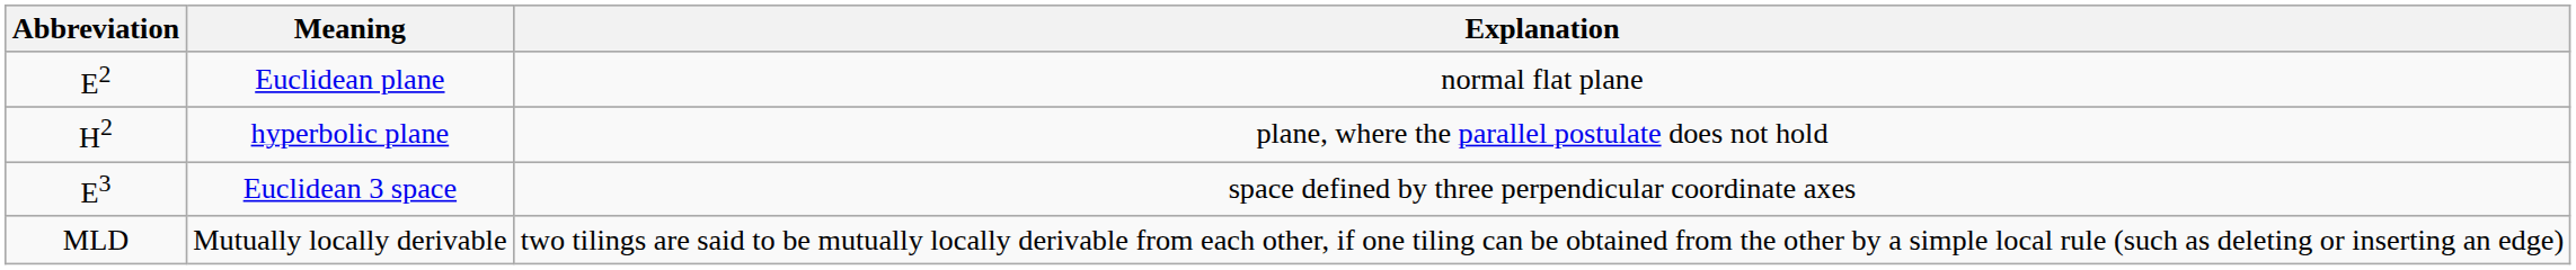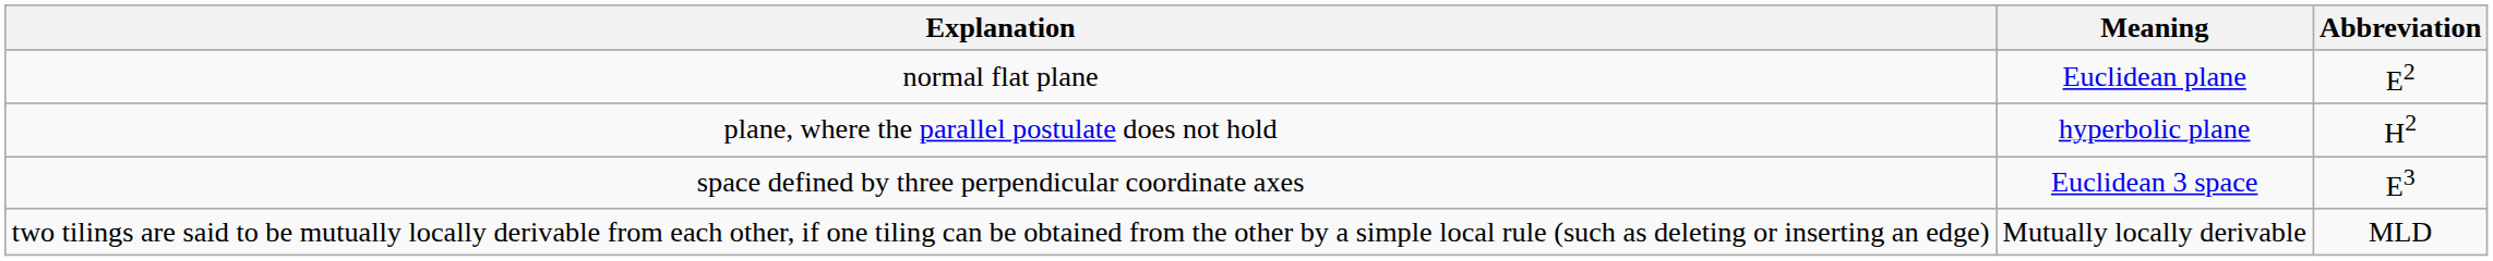columns swapped: Abbreviation <-> Explanation
